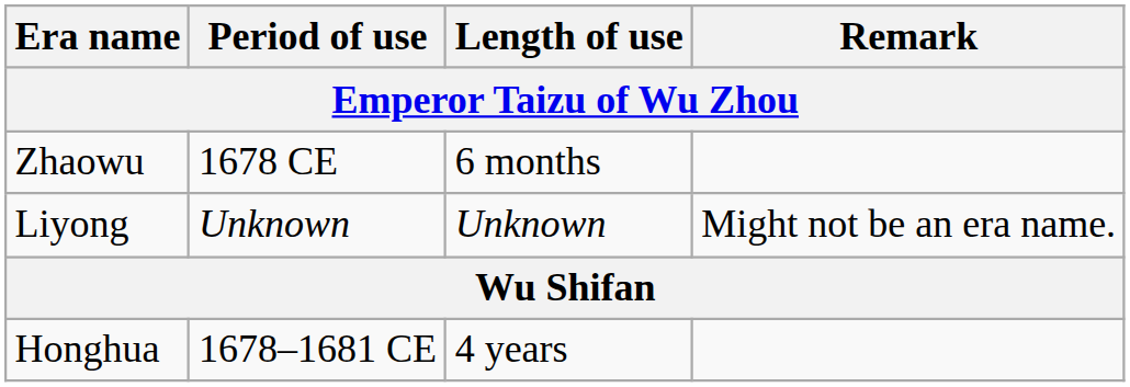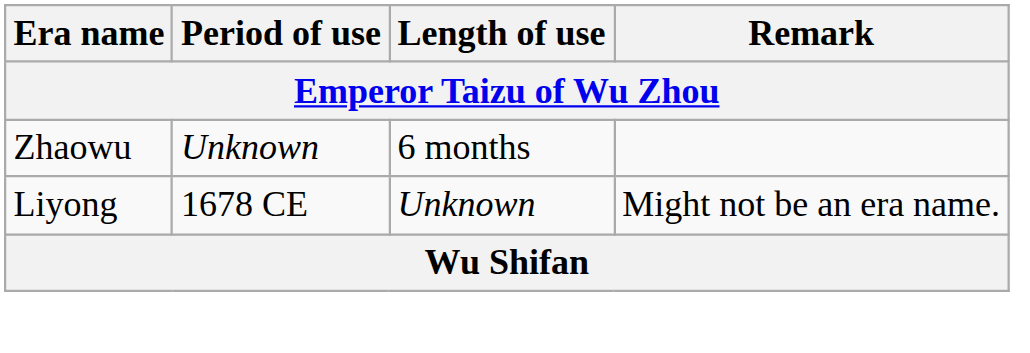Zhaowu | Period of use: 1678 CE -> Unknown
Liyong | Period of use: Unknown -> 1678 CE
- row: Honghua | 1678–1681 CE | 4 years
